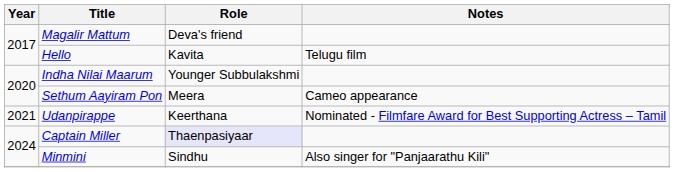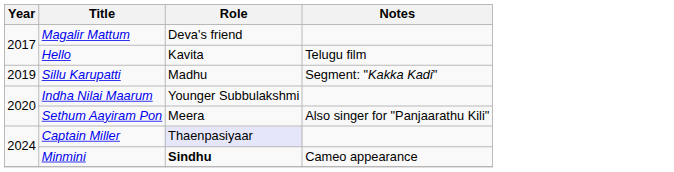+ row: 2019 | Sillu Karupatti | Madhu | Segment: "Kakka Kadi"
Sethum Aayiram Pon | Notes: Cameo appearance -> Also singer for "Panjaarathu Kili"
- row: 2021 | Udanpirappe | Keerthana | Nominated - Filmfare Award for Best Supporting Actress – Tamil
Minmini | Role: normal -> bold
Minmini | Notes: Also singer for "Panjaarathu Kili" -> Cameo appearance
